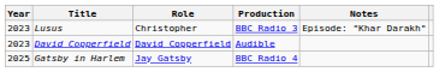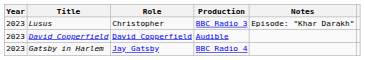Gatsby in Harlem | Year: 2025 -> 2023
